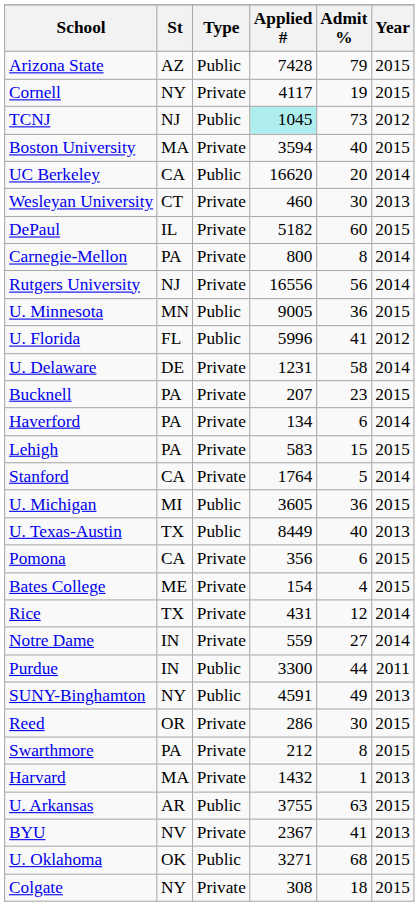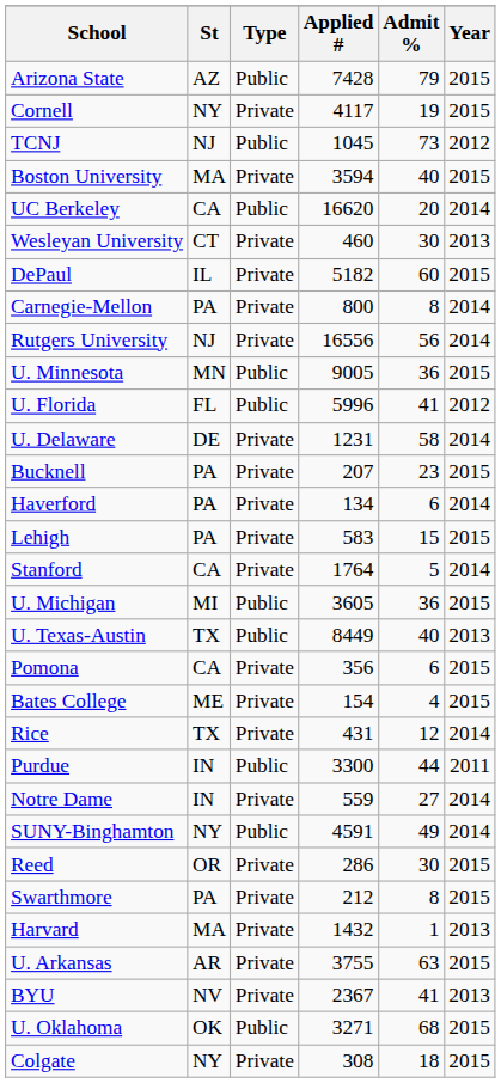TCNJ | Applied #: paleturquoise background -> no background
rows swapped: Notre Dame <-> Purdue
SUNY-Binghamton | Year: 2013 -> 2014
U. Arkansas | Type: Public -> Private
